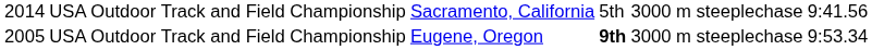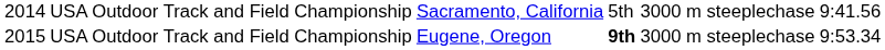USA Outdoor Track and Field Championship / Eugene, Oregon | column 1: 2005 -> 2015
